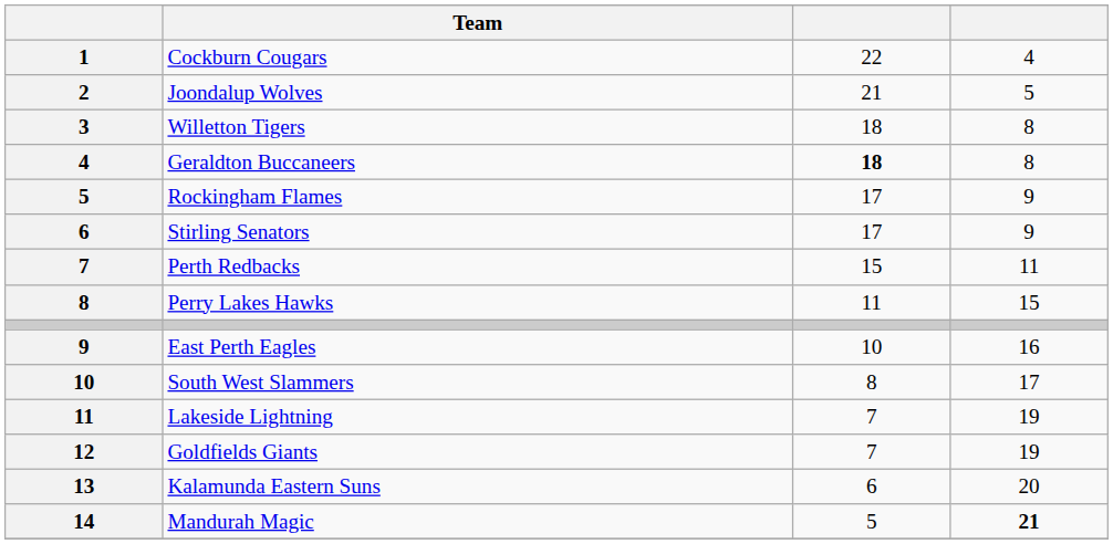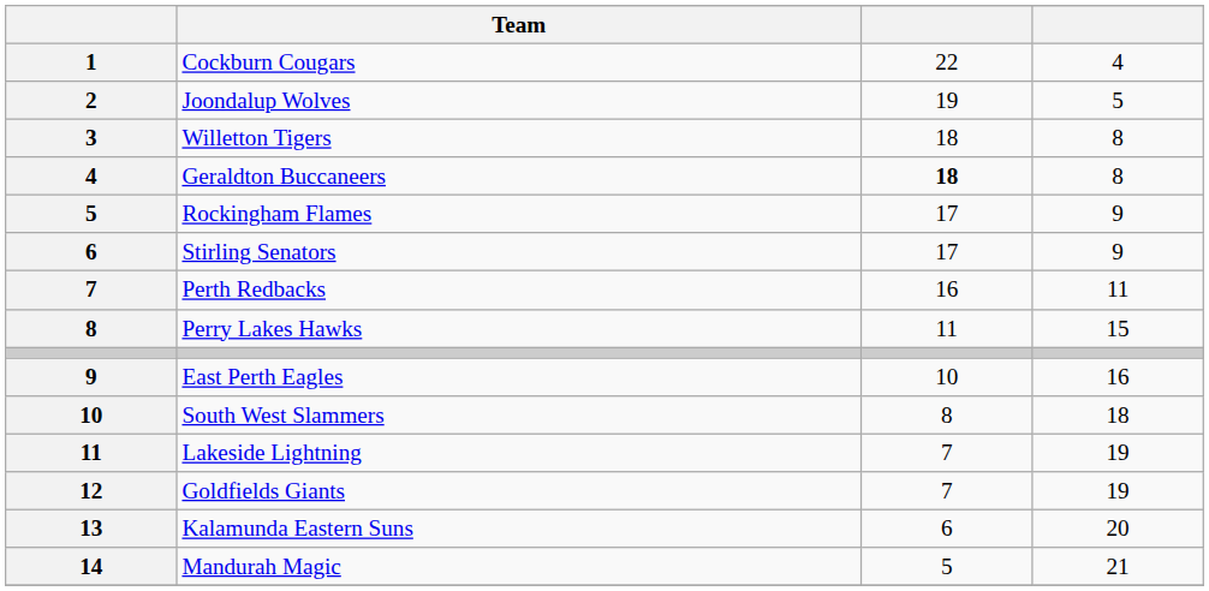Joondalup Wolves | column 3: 21 -> 19
Perth Redbacks | column 3: 15 -> 16
South West Slammers | column 4: 17 -> 18
Mandurah Magic | column 4: bold -> normal
